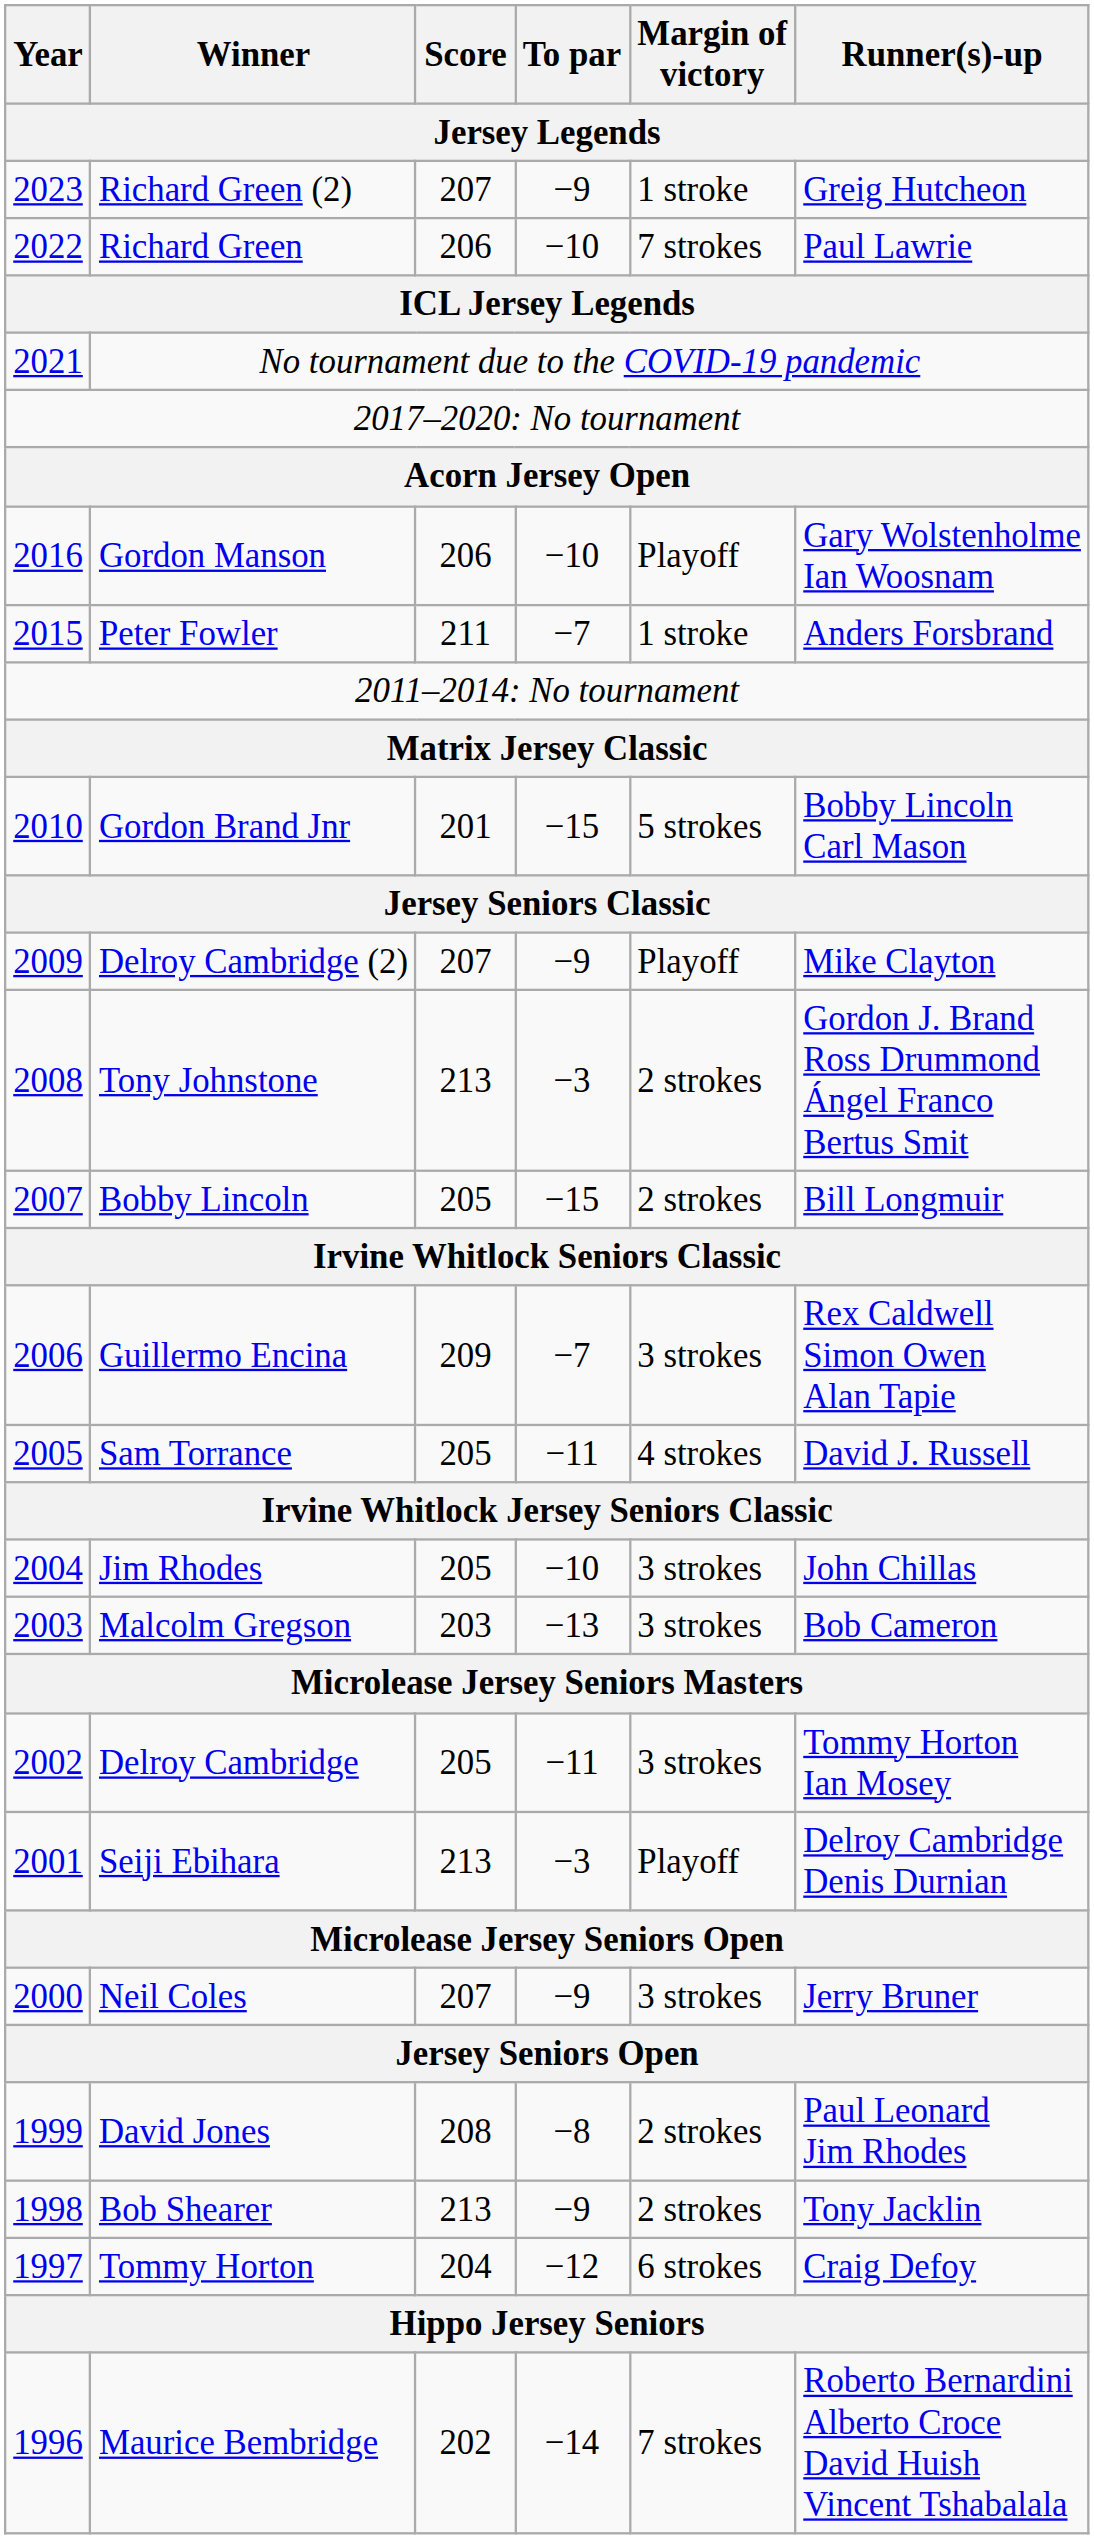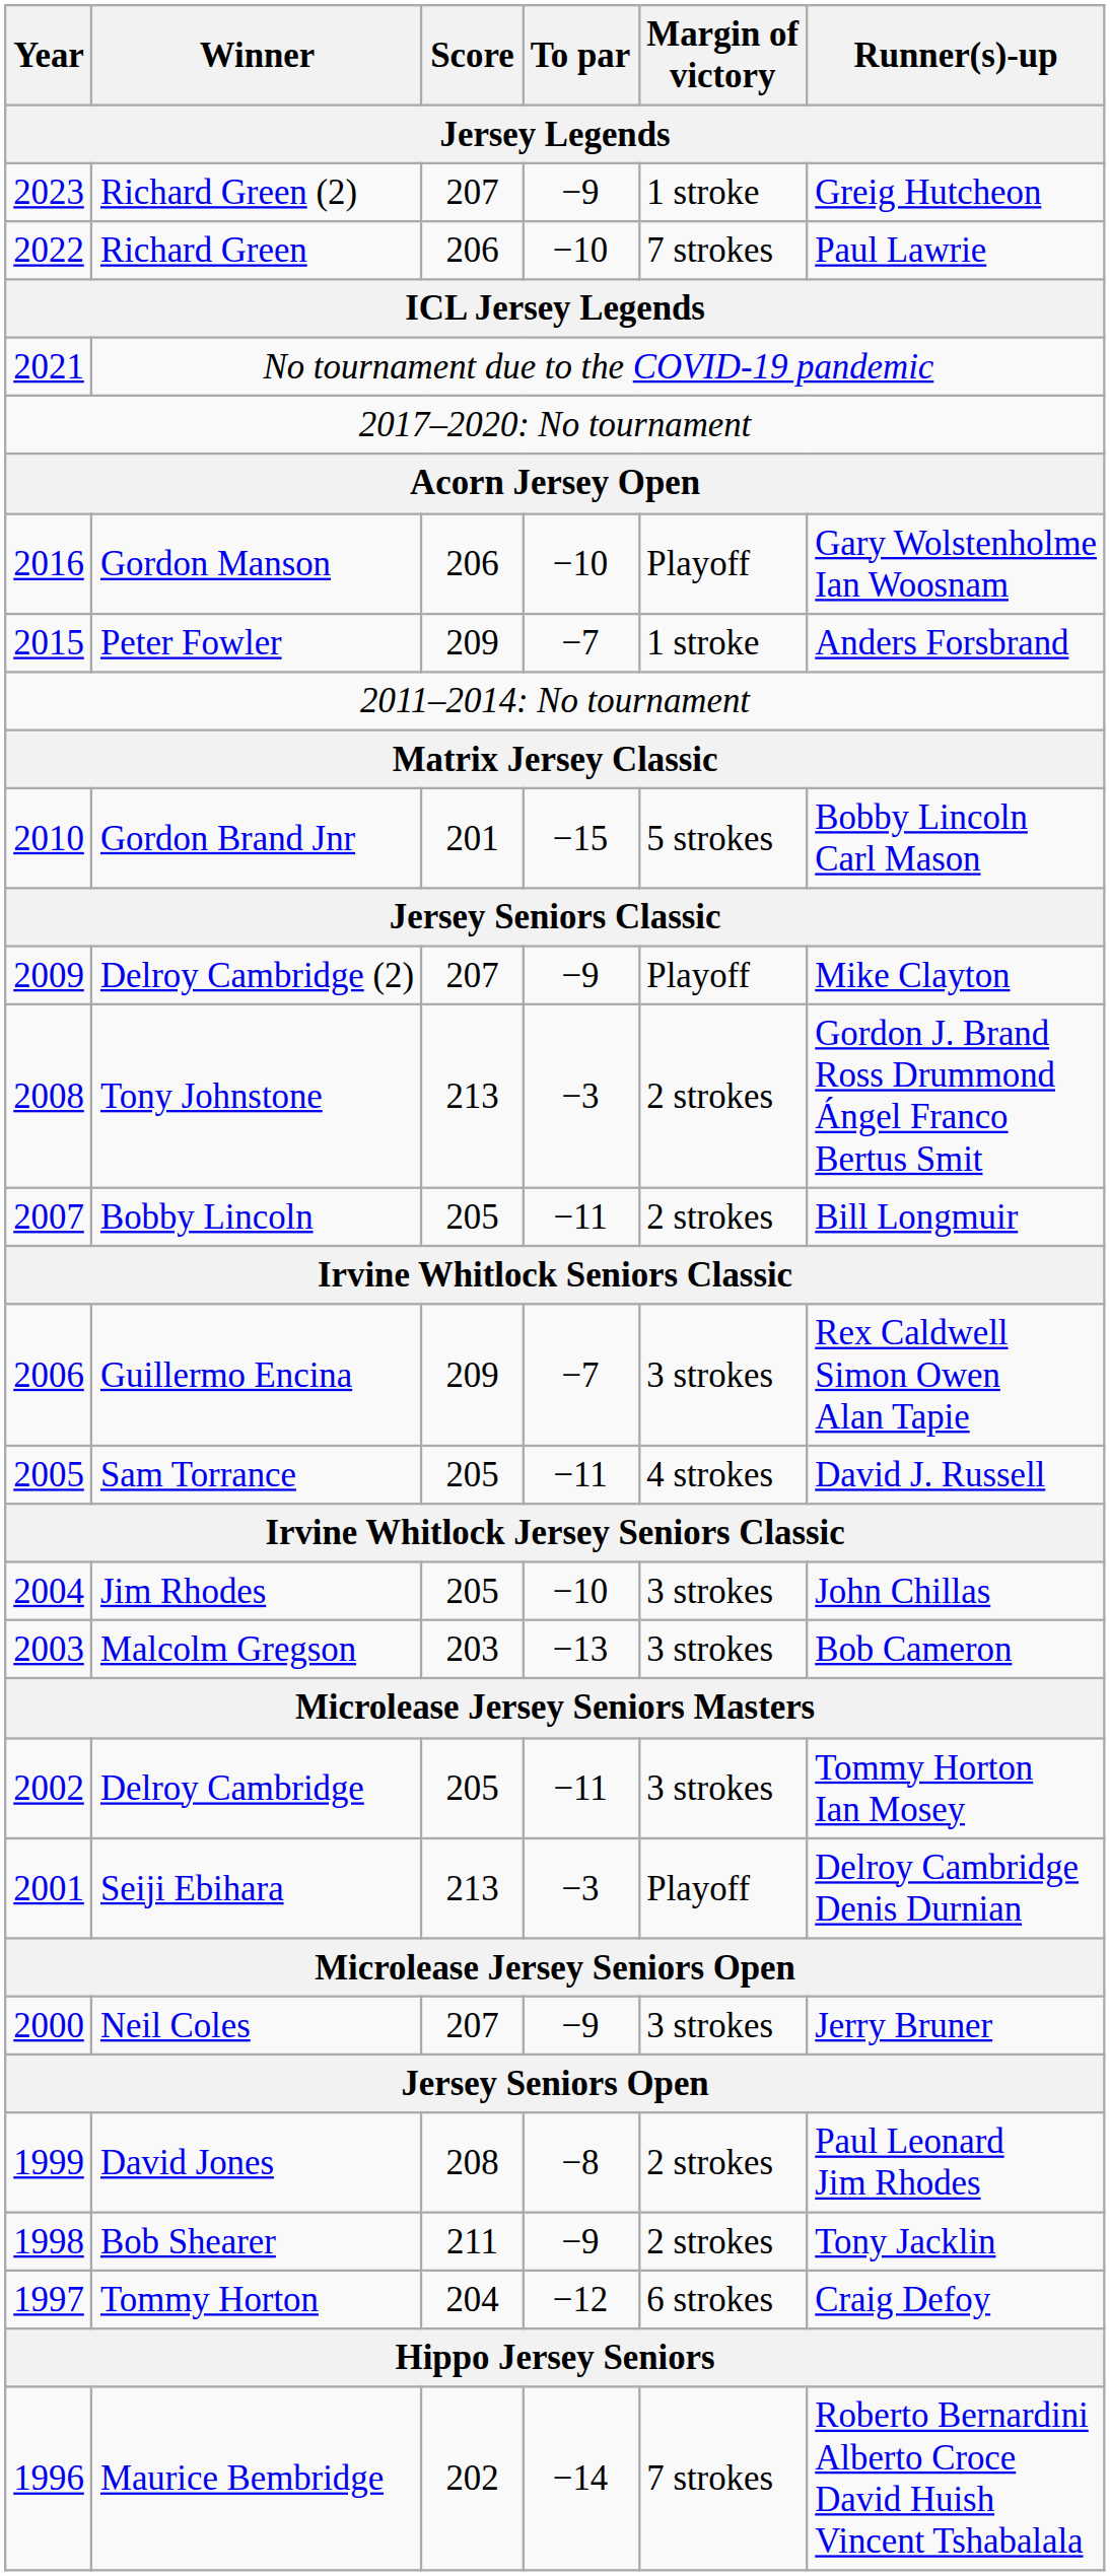Peter Fowler | Score: 211 -> 209
Bobby Lincoln | To par: −15 -> −11
Bob Shearer | Score: 213 -> 211
